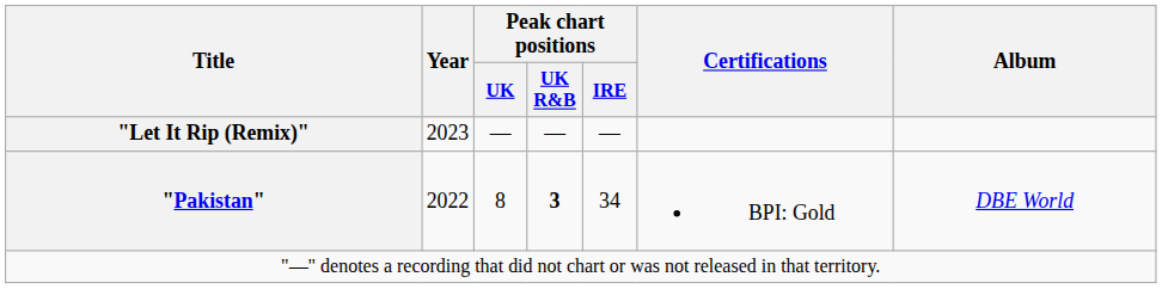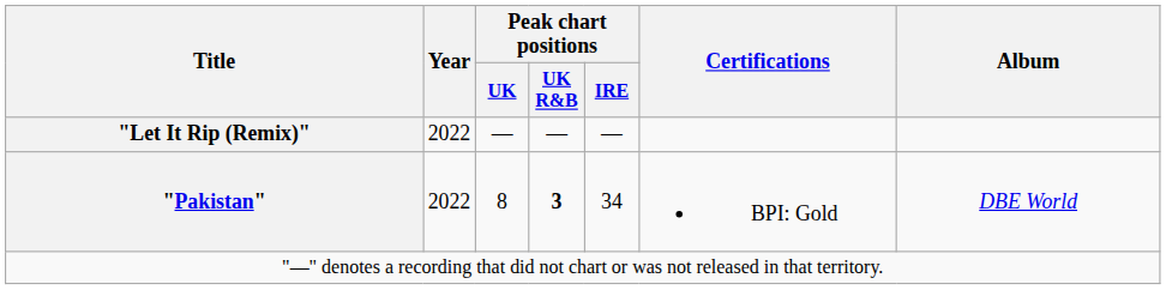"Let It Rip (Remix)" | Year: 2023 -> 2022
